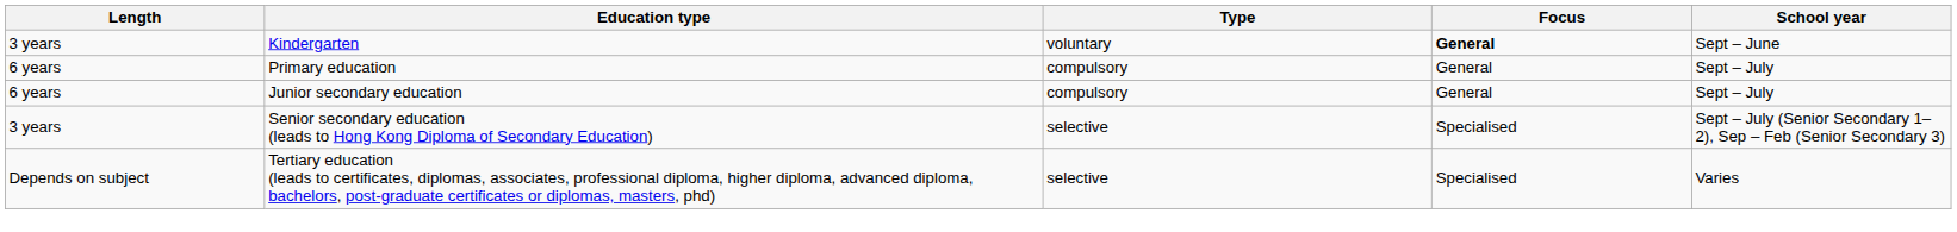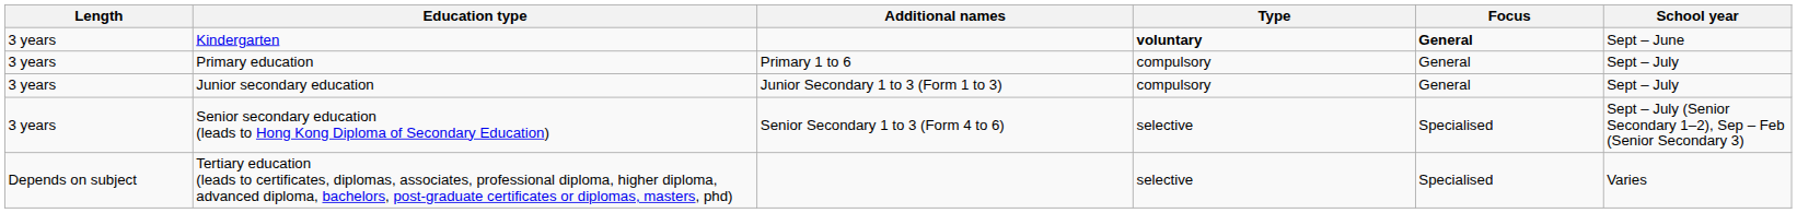+ column: Additional names | Primary 1 to 6 | Junior Secondary 1 to 3 (Form 1 to 3) | Senior Secondary 1 to 3 (Form 4 to 6)
Kindergarten | Type: normal -> bold
Primary education | Length: 6 years -> 3 years
Junior secondary education | Length: 6 years -> 3 years
